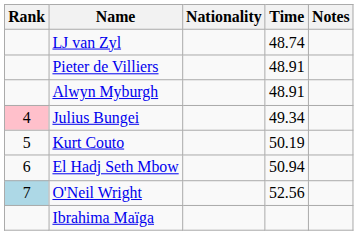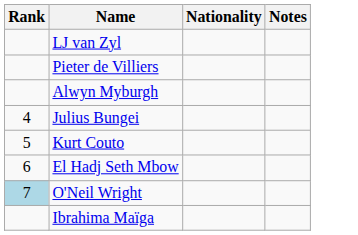- column: Time | 48.74 | 48.91 | 48.91 | 49.34 | 50.19 | 50.94 | 52.56
Julius Bungei | Rank: pink background -> no background
